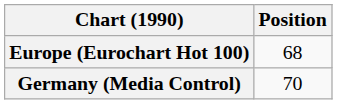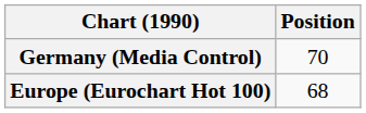rows swapped: Europe (Eurochart Hot 100) <-> Germany (Media Control)
